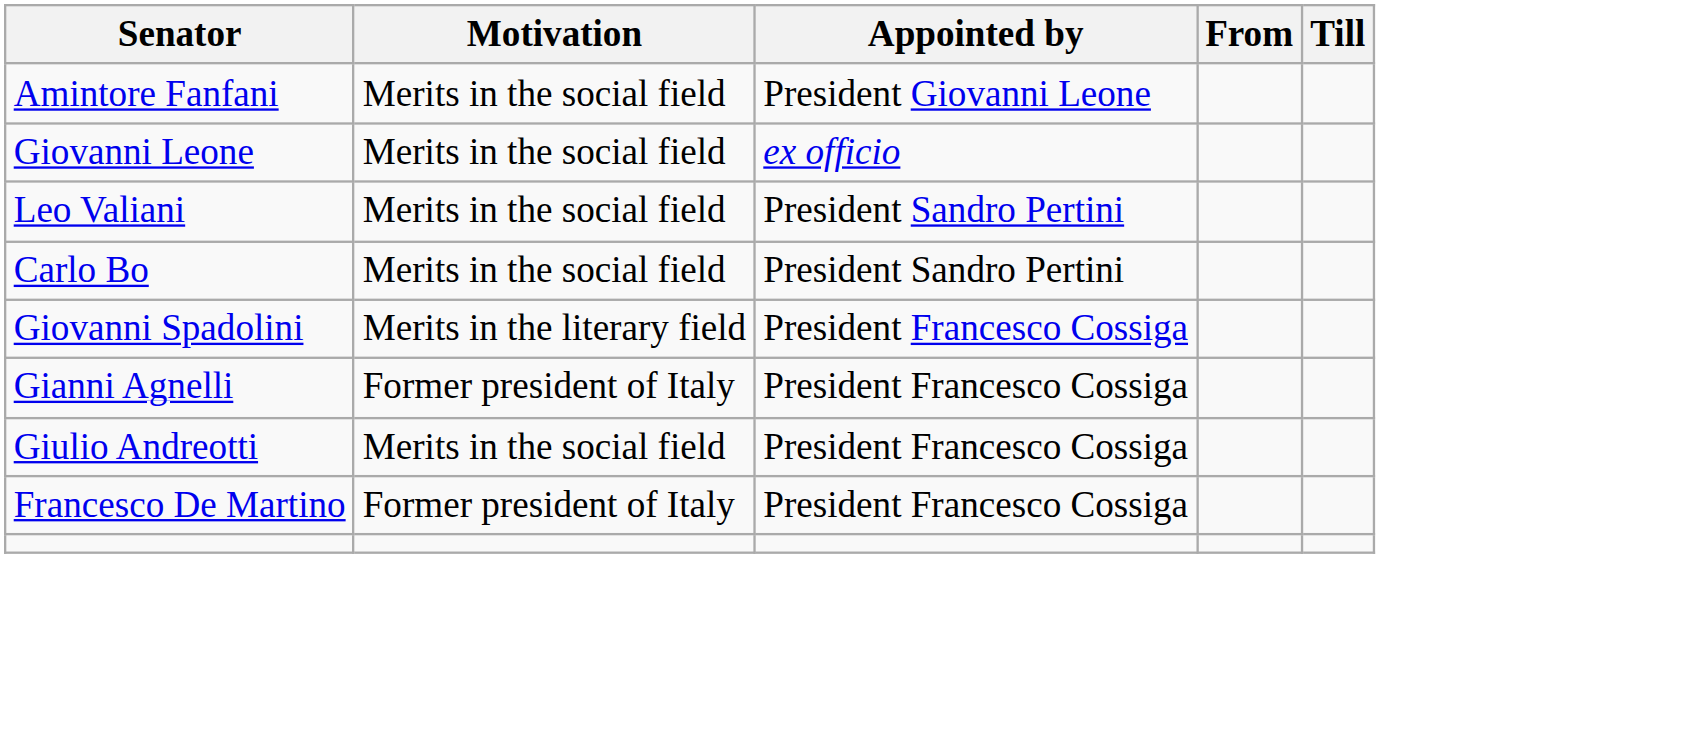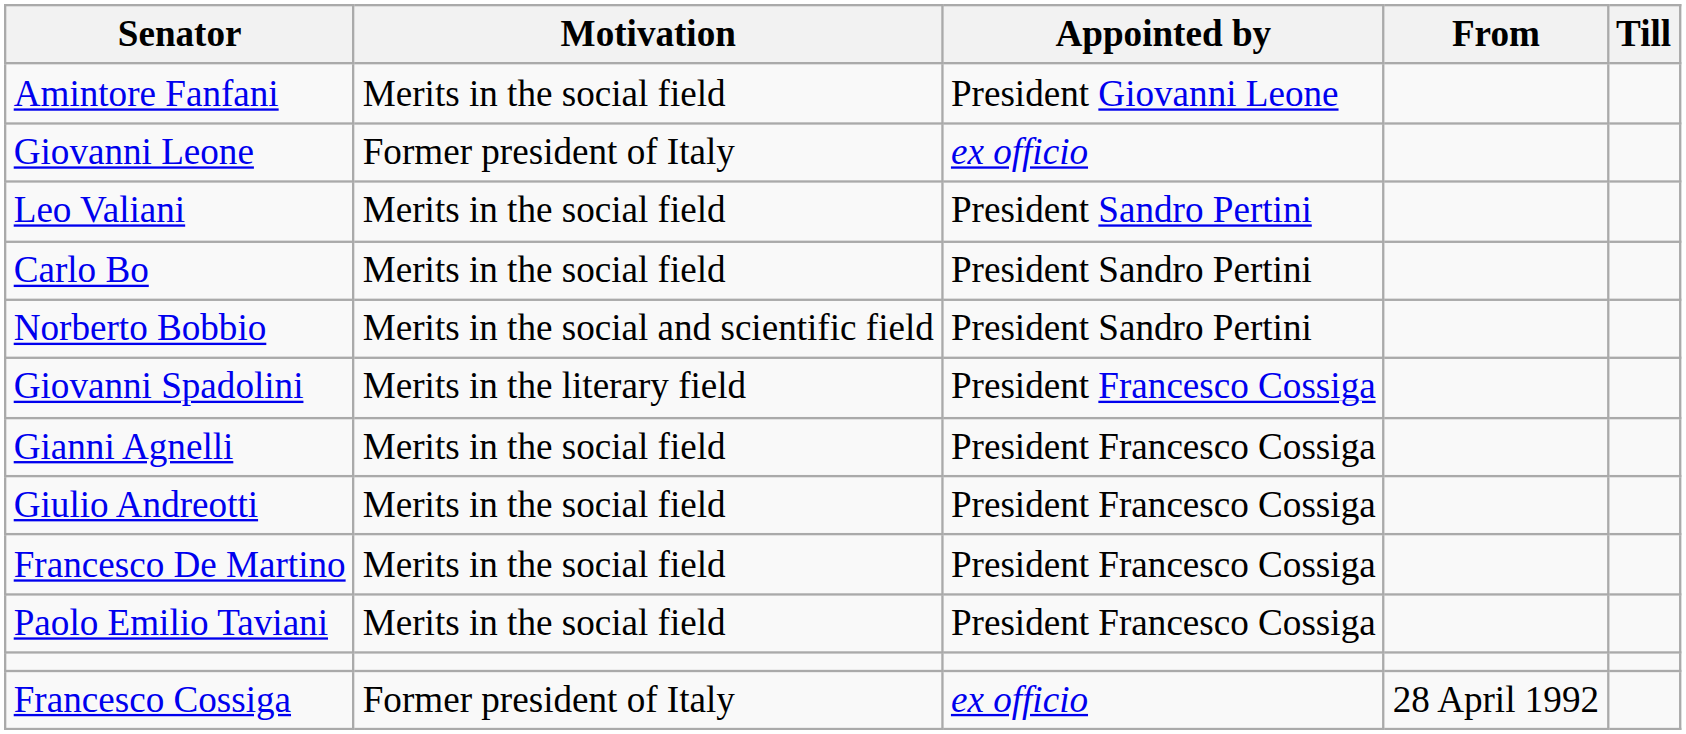Giovanni Leone | Motivation: Merits in the social field -> Former president of Italy
+ row: Norberto Bobbio | Merits in the social and scientific field | President Sandro Pertini
Gianni Agnelli | Motivation: Former president of Italy -> Merits in the social field
Francesco De Martino | Motivation: Former president of Italy -> Merits in the social field
+ row: Paolo Emilio Taviani | Merits in the social field | President Francesco Cossiga
+ row: Francesco Cossiga | Former president of Italy | ex officio | 28 April 1992
